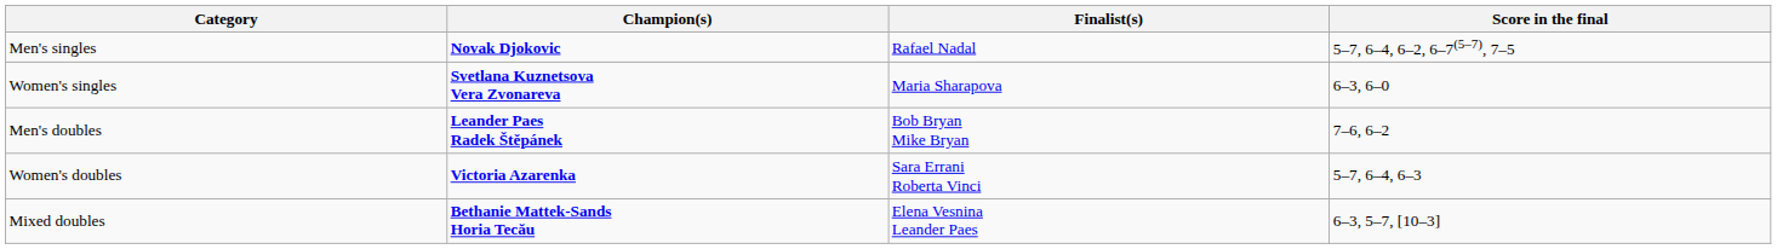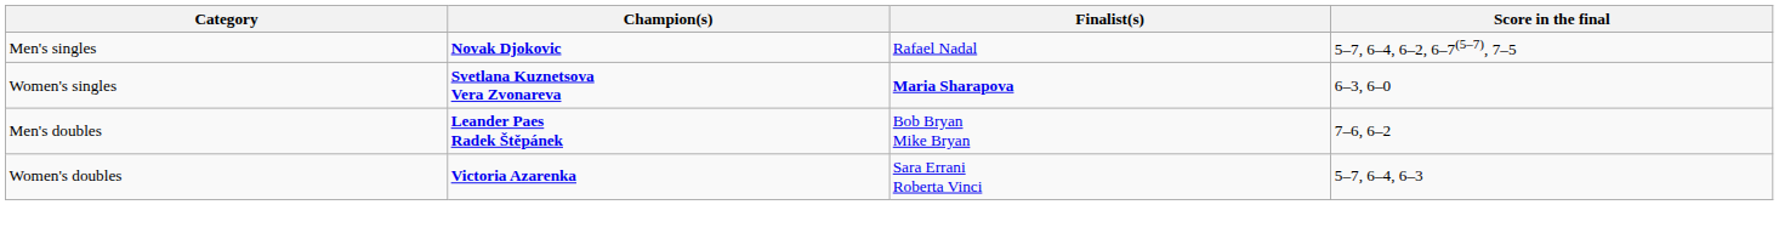Women's singles | Finalist(s): normal -> bold
- row: Mixed doubles | Bethanie Mattek-Sands Horia Tecău | Elena Vesnina Leander Paes | 6–3, 5–7, [10–3]
